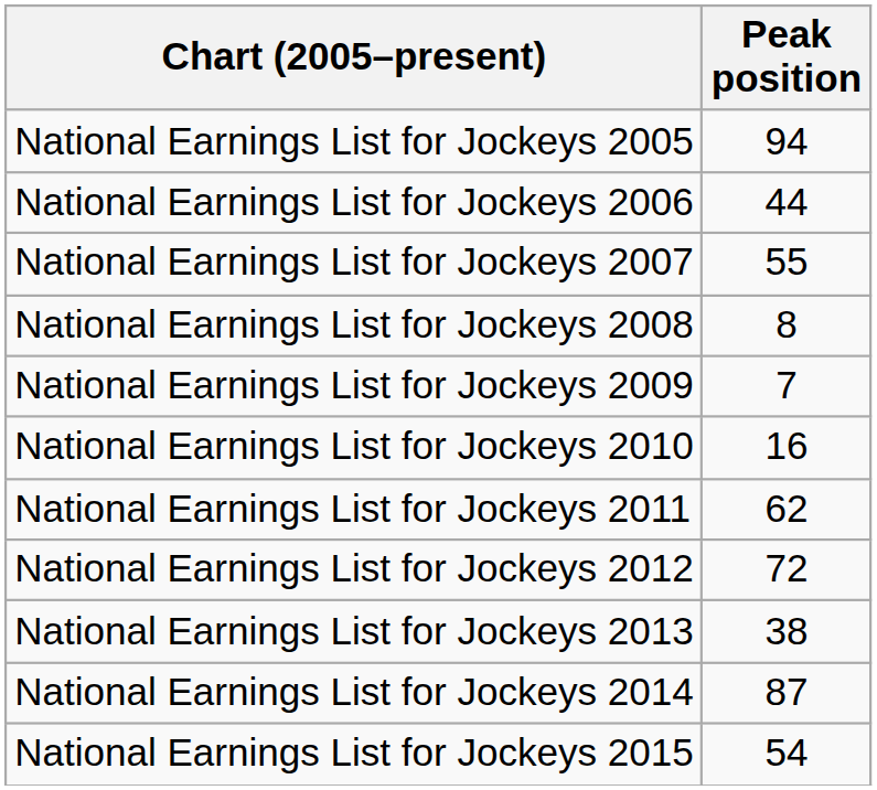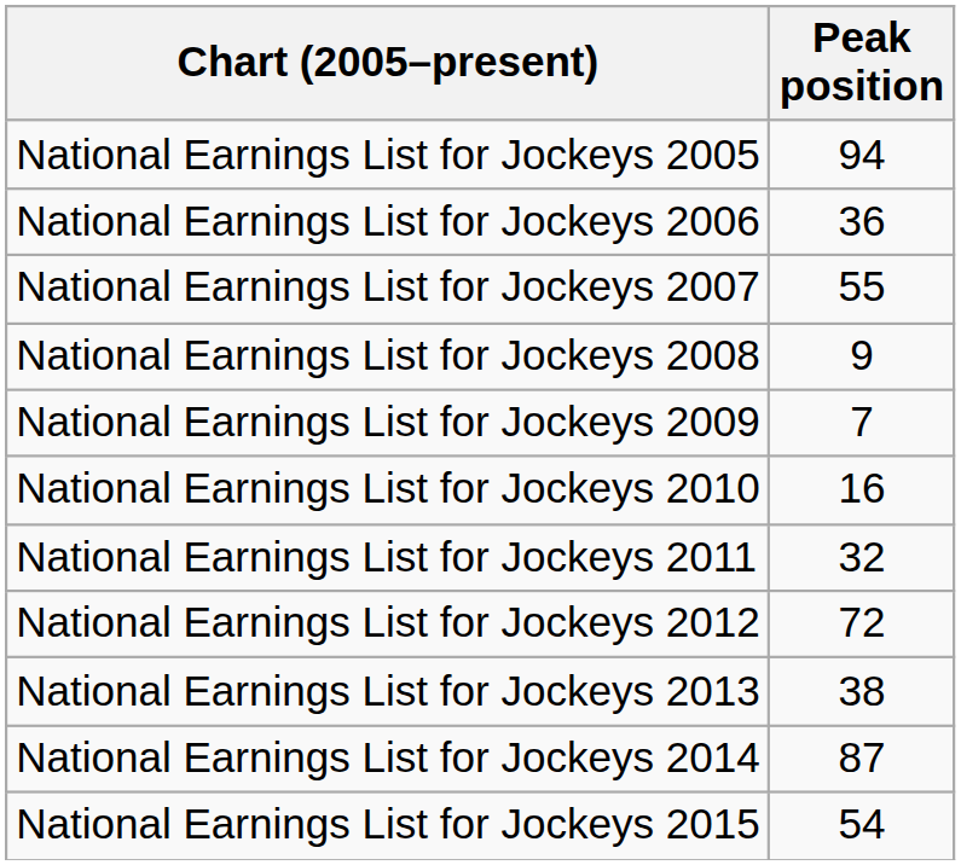National Earnings List for Jockeys 2006 | Peak position: 44 -> 36
National Earnings List for Jockeys 2008 | Peak position: 8 -> 9
National Earnings List for Jockeys 2011 | Peak position: 62 -> 32
